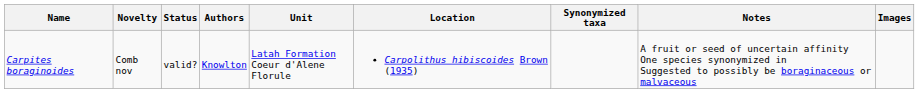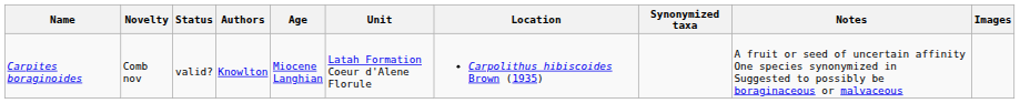+ column: Age | Miocene Langhian
